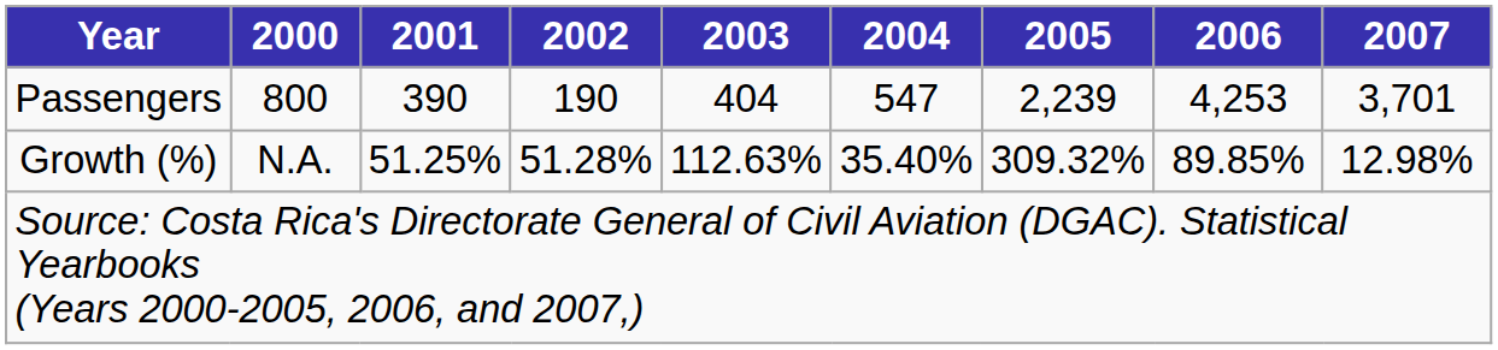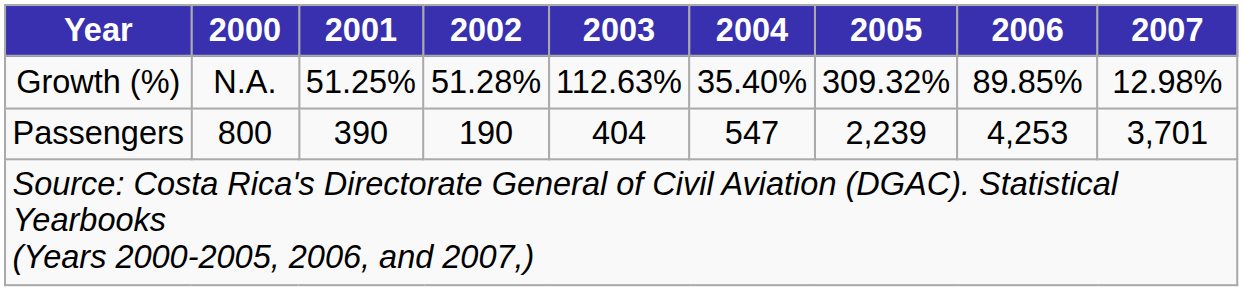rows swapped: Passengers <-> Growth (%)
